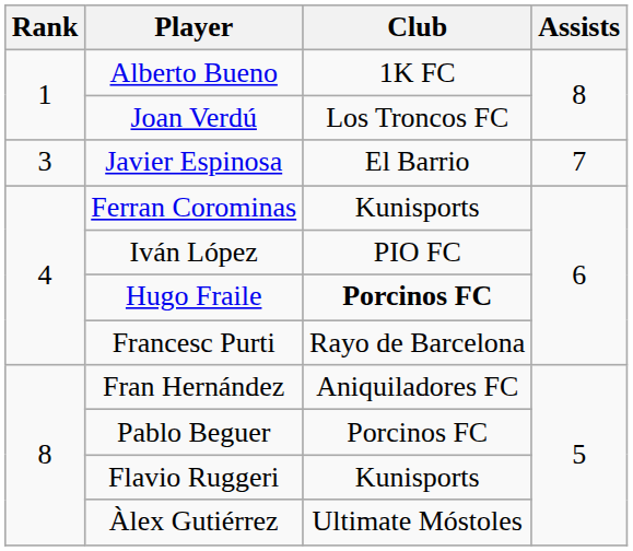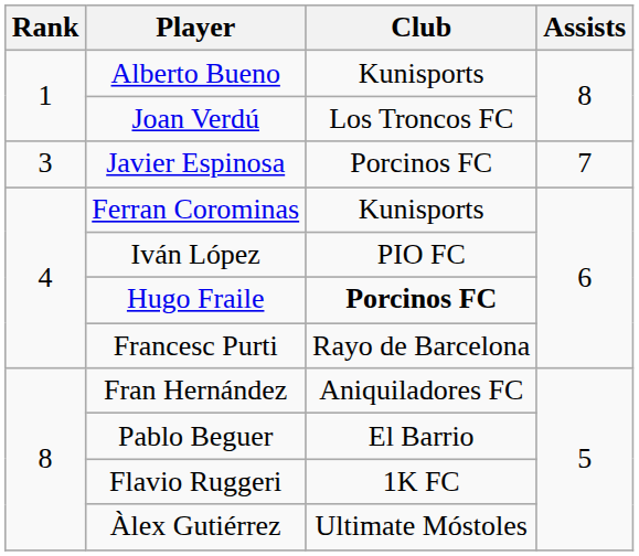Alberto Bueno | Club: 1K FC -> Kunisports
Javier Espinosa | Club: El Barrio -> Porcinos FC
Pablo Beguer | Club: Porcinos FC -> El Barrio
Flavio Ruggeri | Club: Kunisports -> 1K FC
